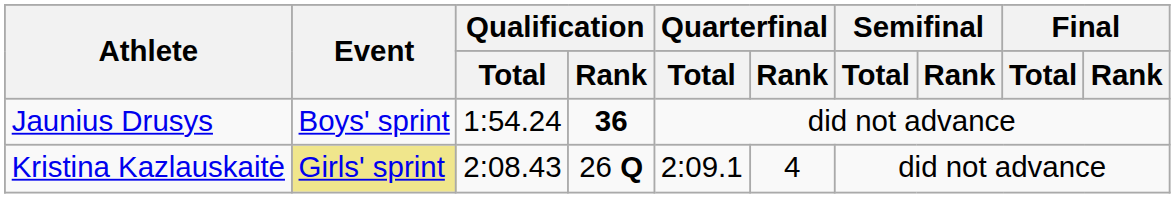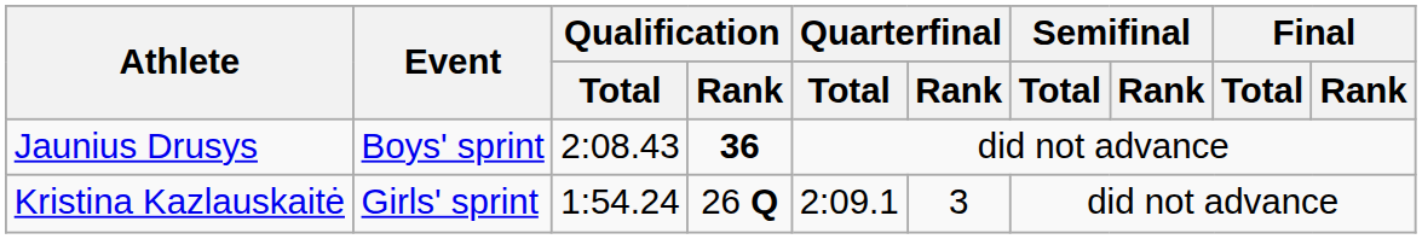Jaunius Drusys | Qualification / Total: 1:54.24 -> 2:08.43
Kristina Kazlauskaitė | Event: khaki background -> no background
Kristina Kazlauskaitė | Qualification / Total: 2:08.43 -> 1:54.24
Kristina Kazlauskaitė | Quarterfinal / Rank: 4 -> 3
